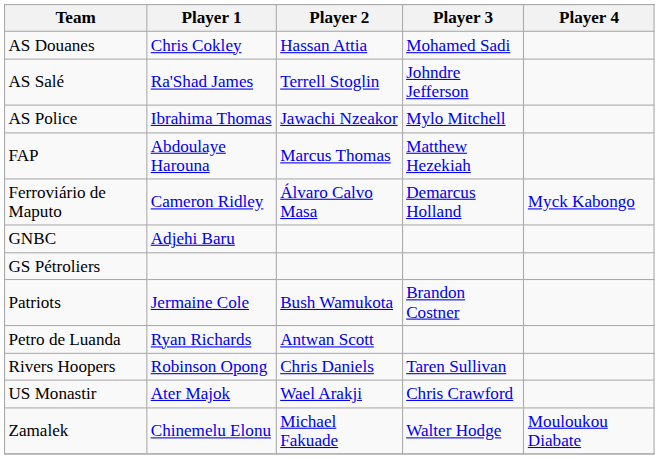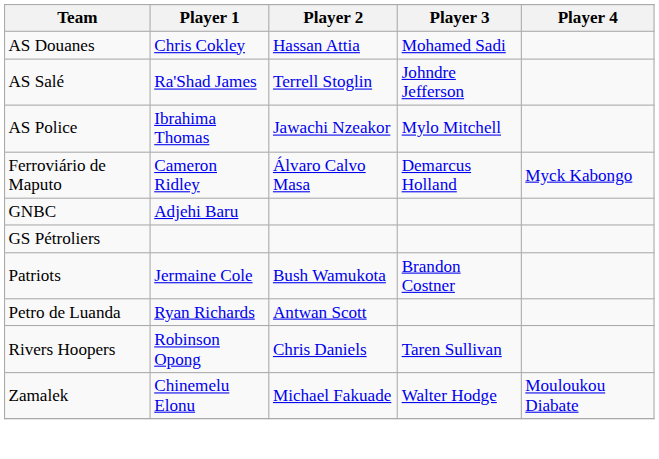- row: FAP | Abdoulaye Harouna | Marcus Thomas | Matthew Hezekiah
- row: US Monastir | Ater Majok | Wael Arakji | Chris Crawford
